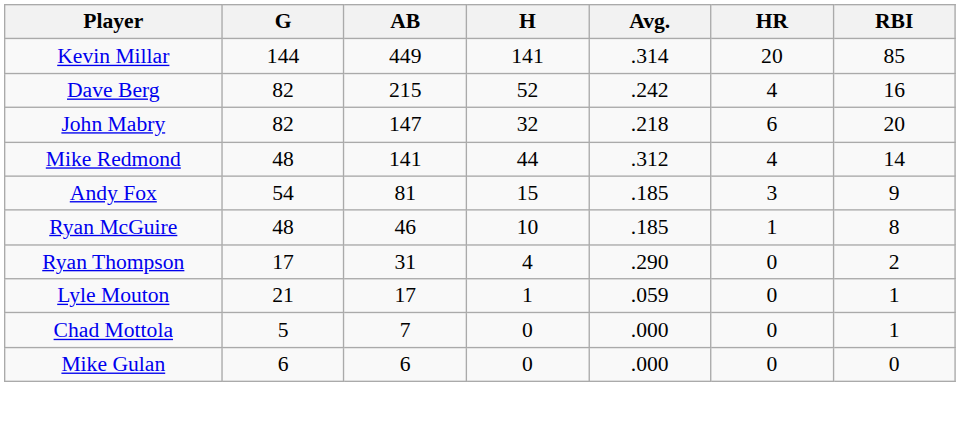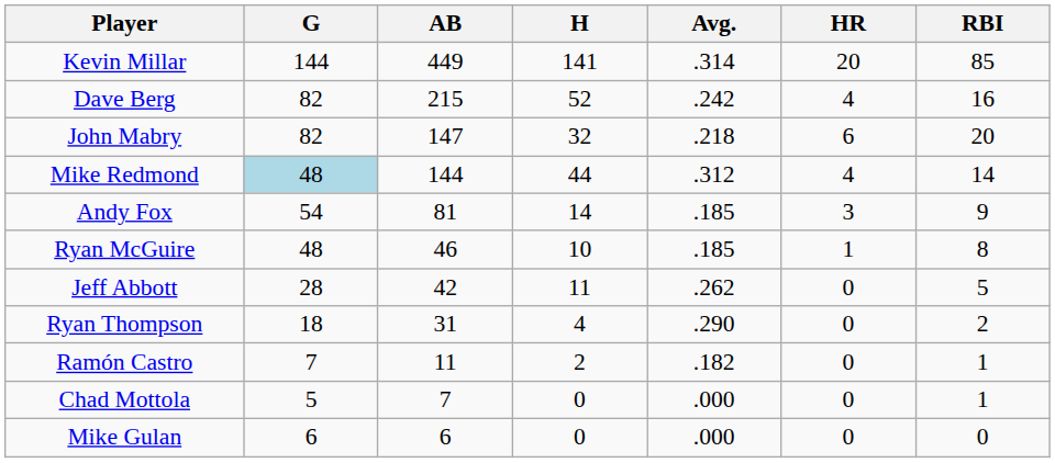Mike Redmond | G: no background -> lightblue background
Mike Redmond | AB: 141 -> 144
Andy Fox | H: 15 -> 14
+ row: Jeff Abbott | 28 | 42 | 11 | .262 | 0 | 5
Ryan Thompson | G: 17 -> 18
- row: Lyle Mouton | 21 | 17 | 1 | .059 | 0 | 1
+ row: Ramón Castro | 7 | 11 | 2 | .182 | 0 | 1
